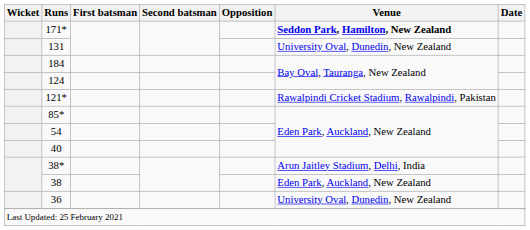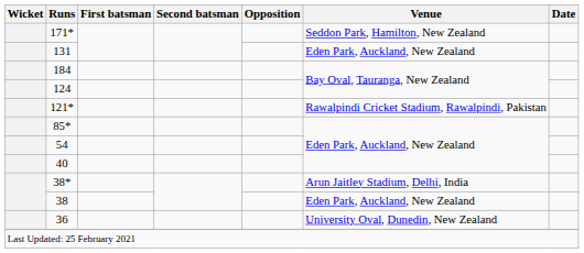171* | Venue: bold -> normal
131 | Venue: University Oval, Dunedin, New Zealand -> Eden Park, Auckland, New Zealand
